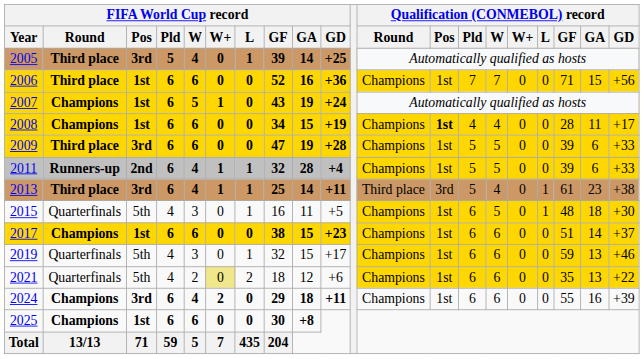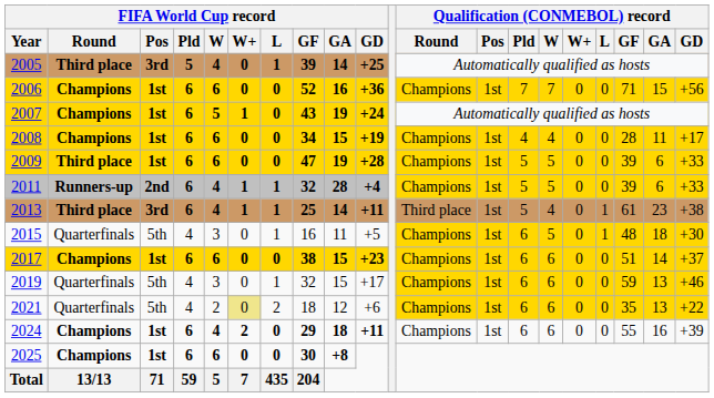2006 | FIFA World Cup record / Round: Third place -> Champions
2008 | Qualification (CONMEBOL) record / Pos: bold -> normal
2009 | FIFA World Cup record / Pos: 3rd -> 1st
2013 | Qualification (CONMEBOL) record / Pos: 3rd -> 1st
2024 | FIFA World Cup record / Pos: 3rd -> 1st
